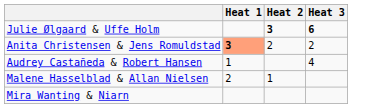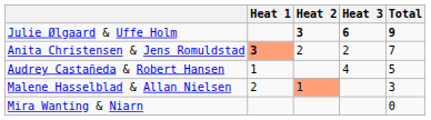+ column: Total | 9 | 7 | 5 | 3 | 0
Malene Hasselblad & Allan Nielsen | Heat 2: no background -> lightsalmon background
